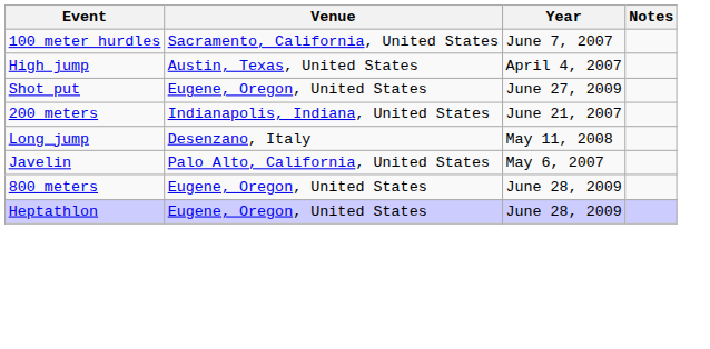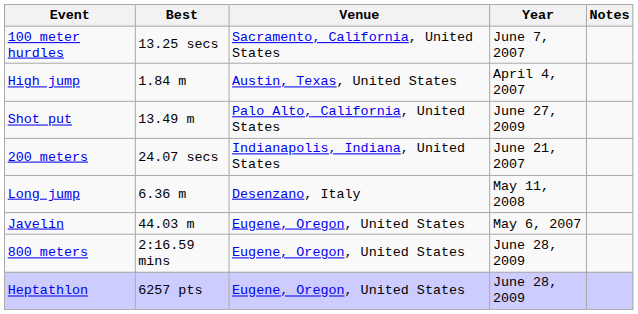+ column: Best | 13.25 secs | 1.84 m | 13.49 m | 24.07 secs | 6.36 m | 44.03 m | 2:16.59 mins | 6257 pts
Shot put | Venue: Eugene, Oregon, United States -> Palo Alto, California, United States
Javelin | Venue: Palo Alto, California, United States -> Eugene, Oregon, United States
